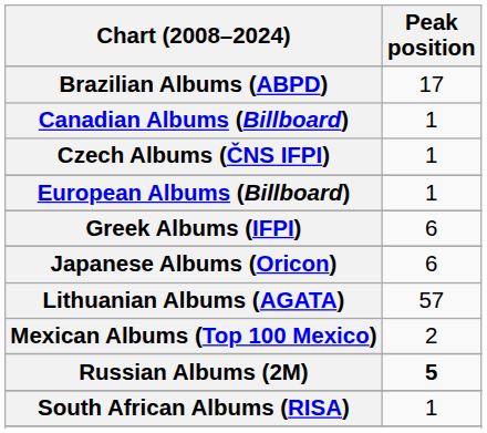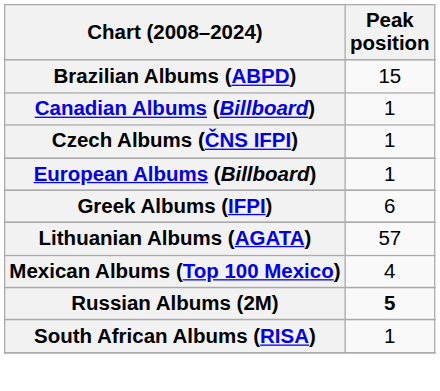Brazilian Albums (ABPD) | Peak position: 17 -> 15
- row: Japanese Albums (Oricon) | 6
Mexican Albums (Top 100 Mexico) | Peak position: 2 -> 4
